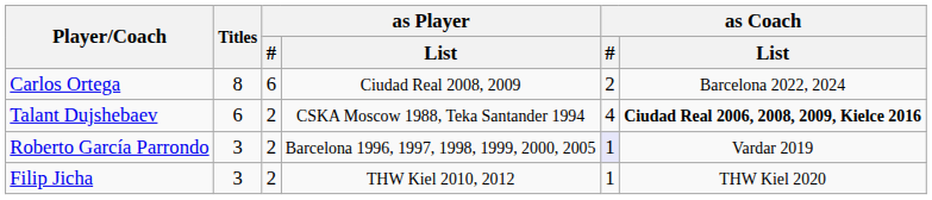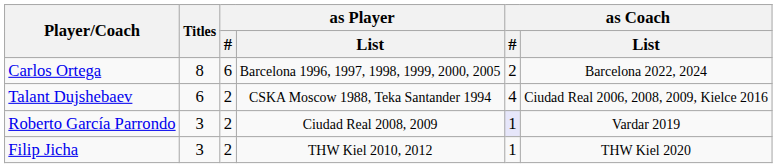Carlos Ortega | as Player / List: Ciudad Real 2008, 2009 -> Barcelona 1996, 1997, 1998, 1999, 2000, 2005
Talant Dujshebaev | as Coach / List: bold -> normal
Roberto García Parrondo | as Player / List: Barcelona 1996, 1997, 1998, 1999, 2000, 2005 -> Ciudad Real 2008, 2009
